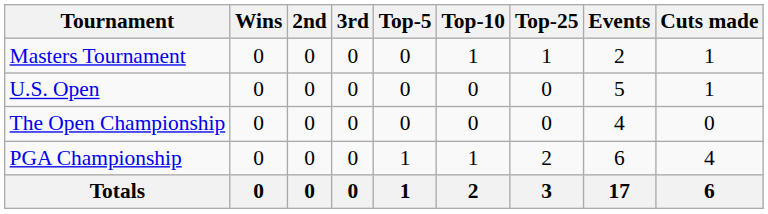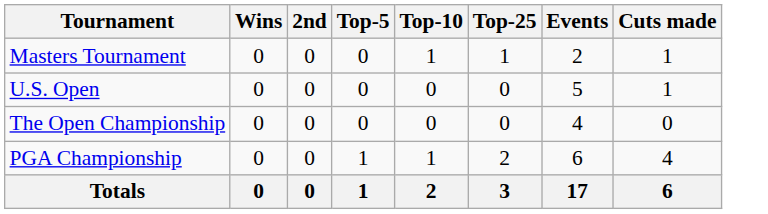- column: 3rd | 0 | 0 | 0 | 0 | 0
